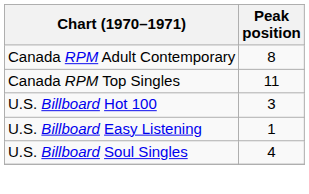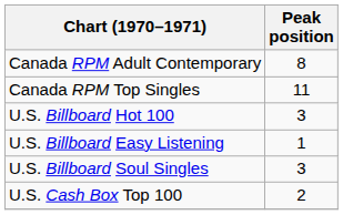U.S. Billboard Soul Singles | Peak position: 4 -> 3
+ row: U.S. Cash Box Top 100 | 2
